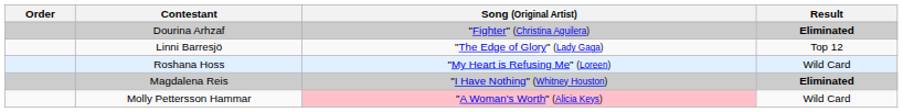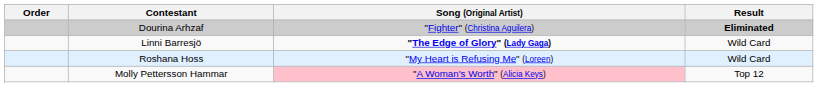Linni Barresjö | Song (Original Artist): normal -> bold
Linni Barresjö | Result: Top 12 -> Wild Card
- row: Magdalena Reis | "I Have Nothing" (Whitney Houston) | Eliminated
Molly Pettersson Hammar | Result: Wild Card -> Top 12
